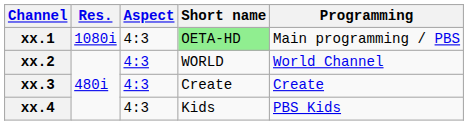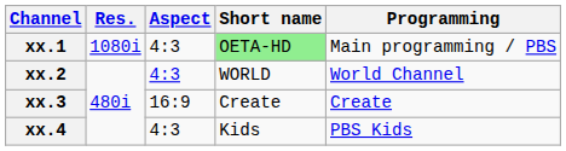xx.3 | Aspect: 4:3 -> 16:9
